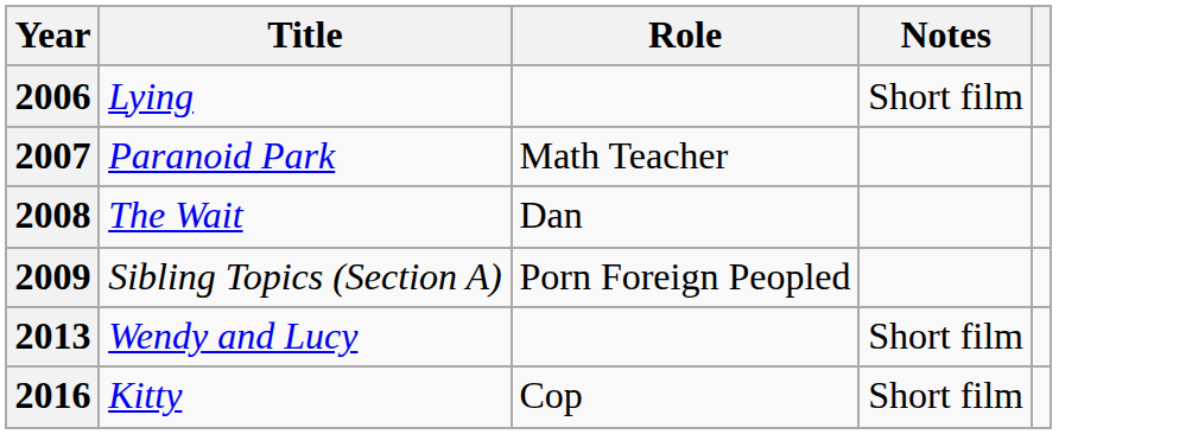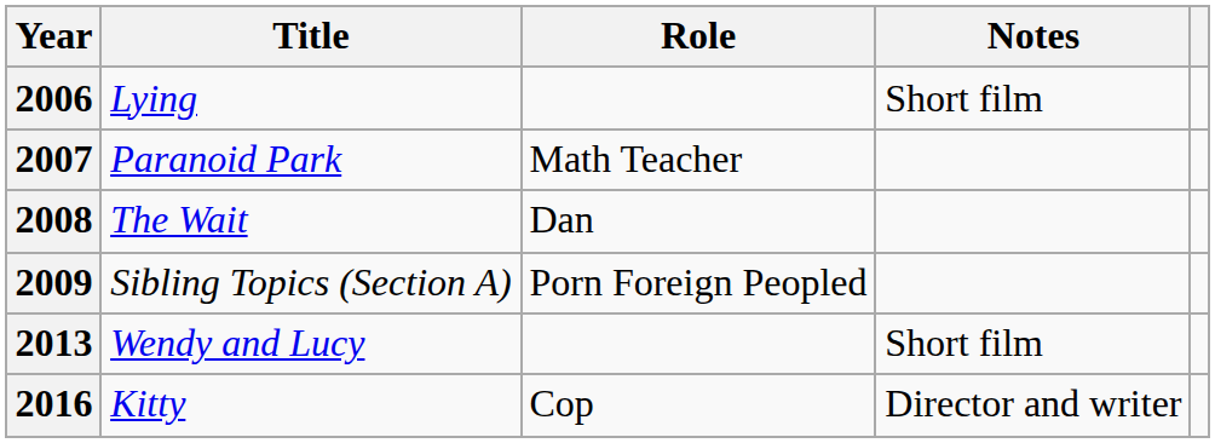2016 | Notes: Short film -> Director and writer
